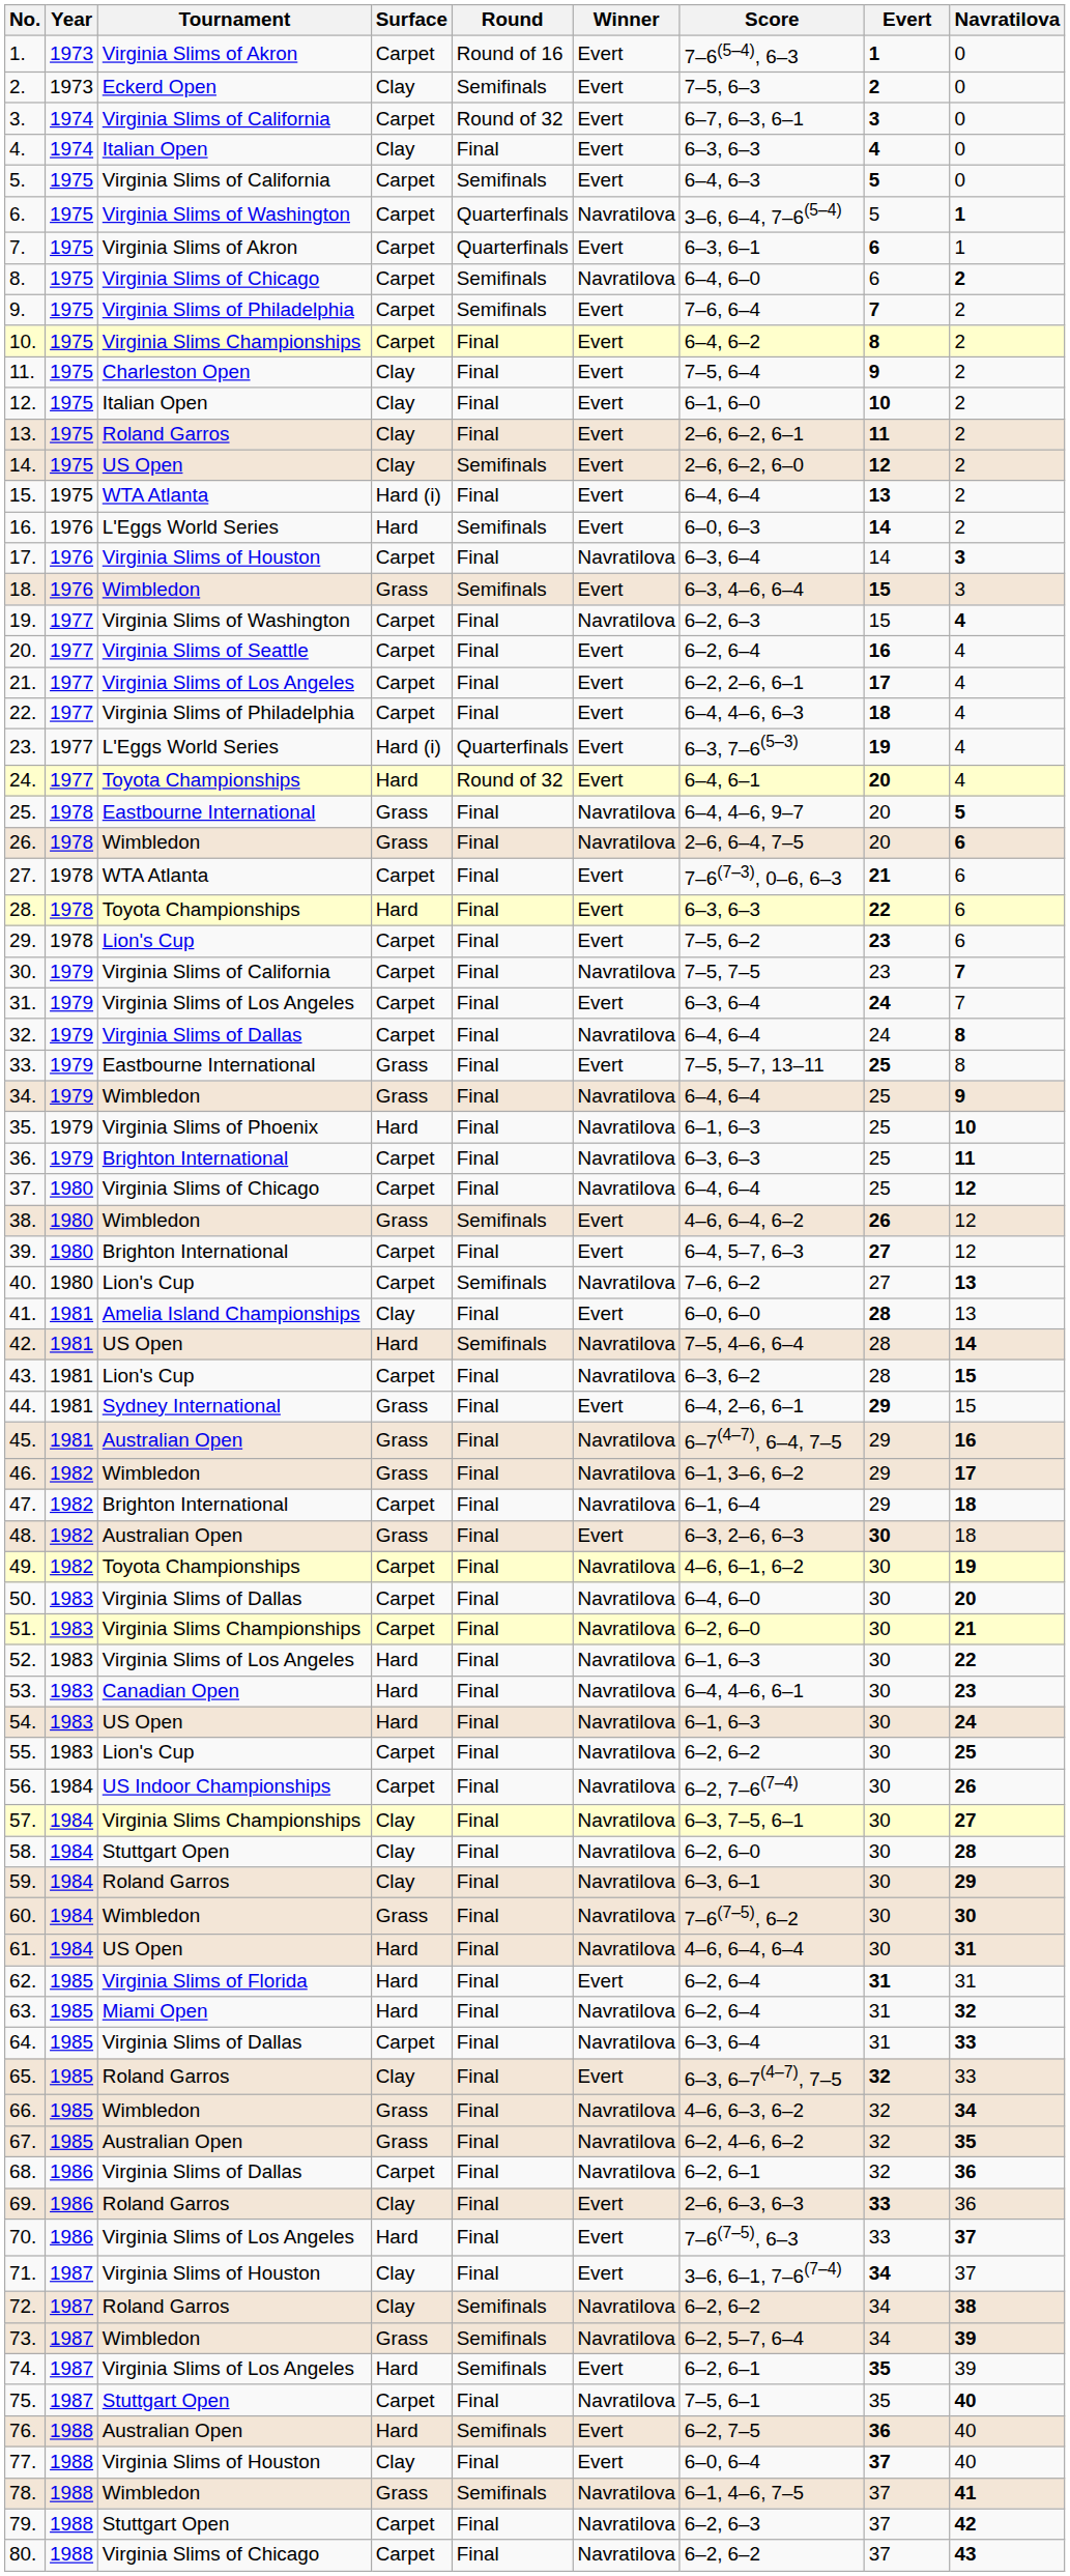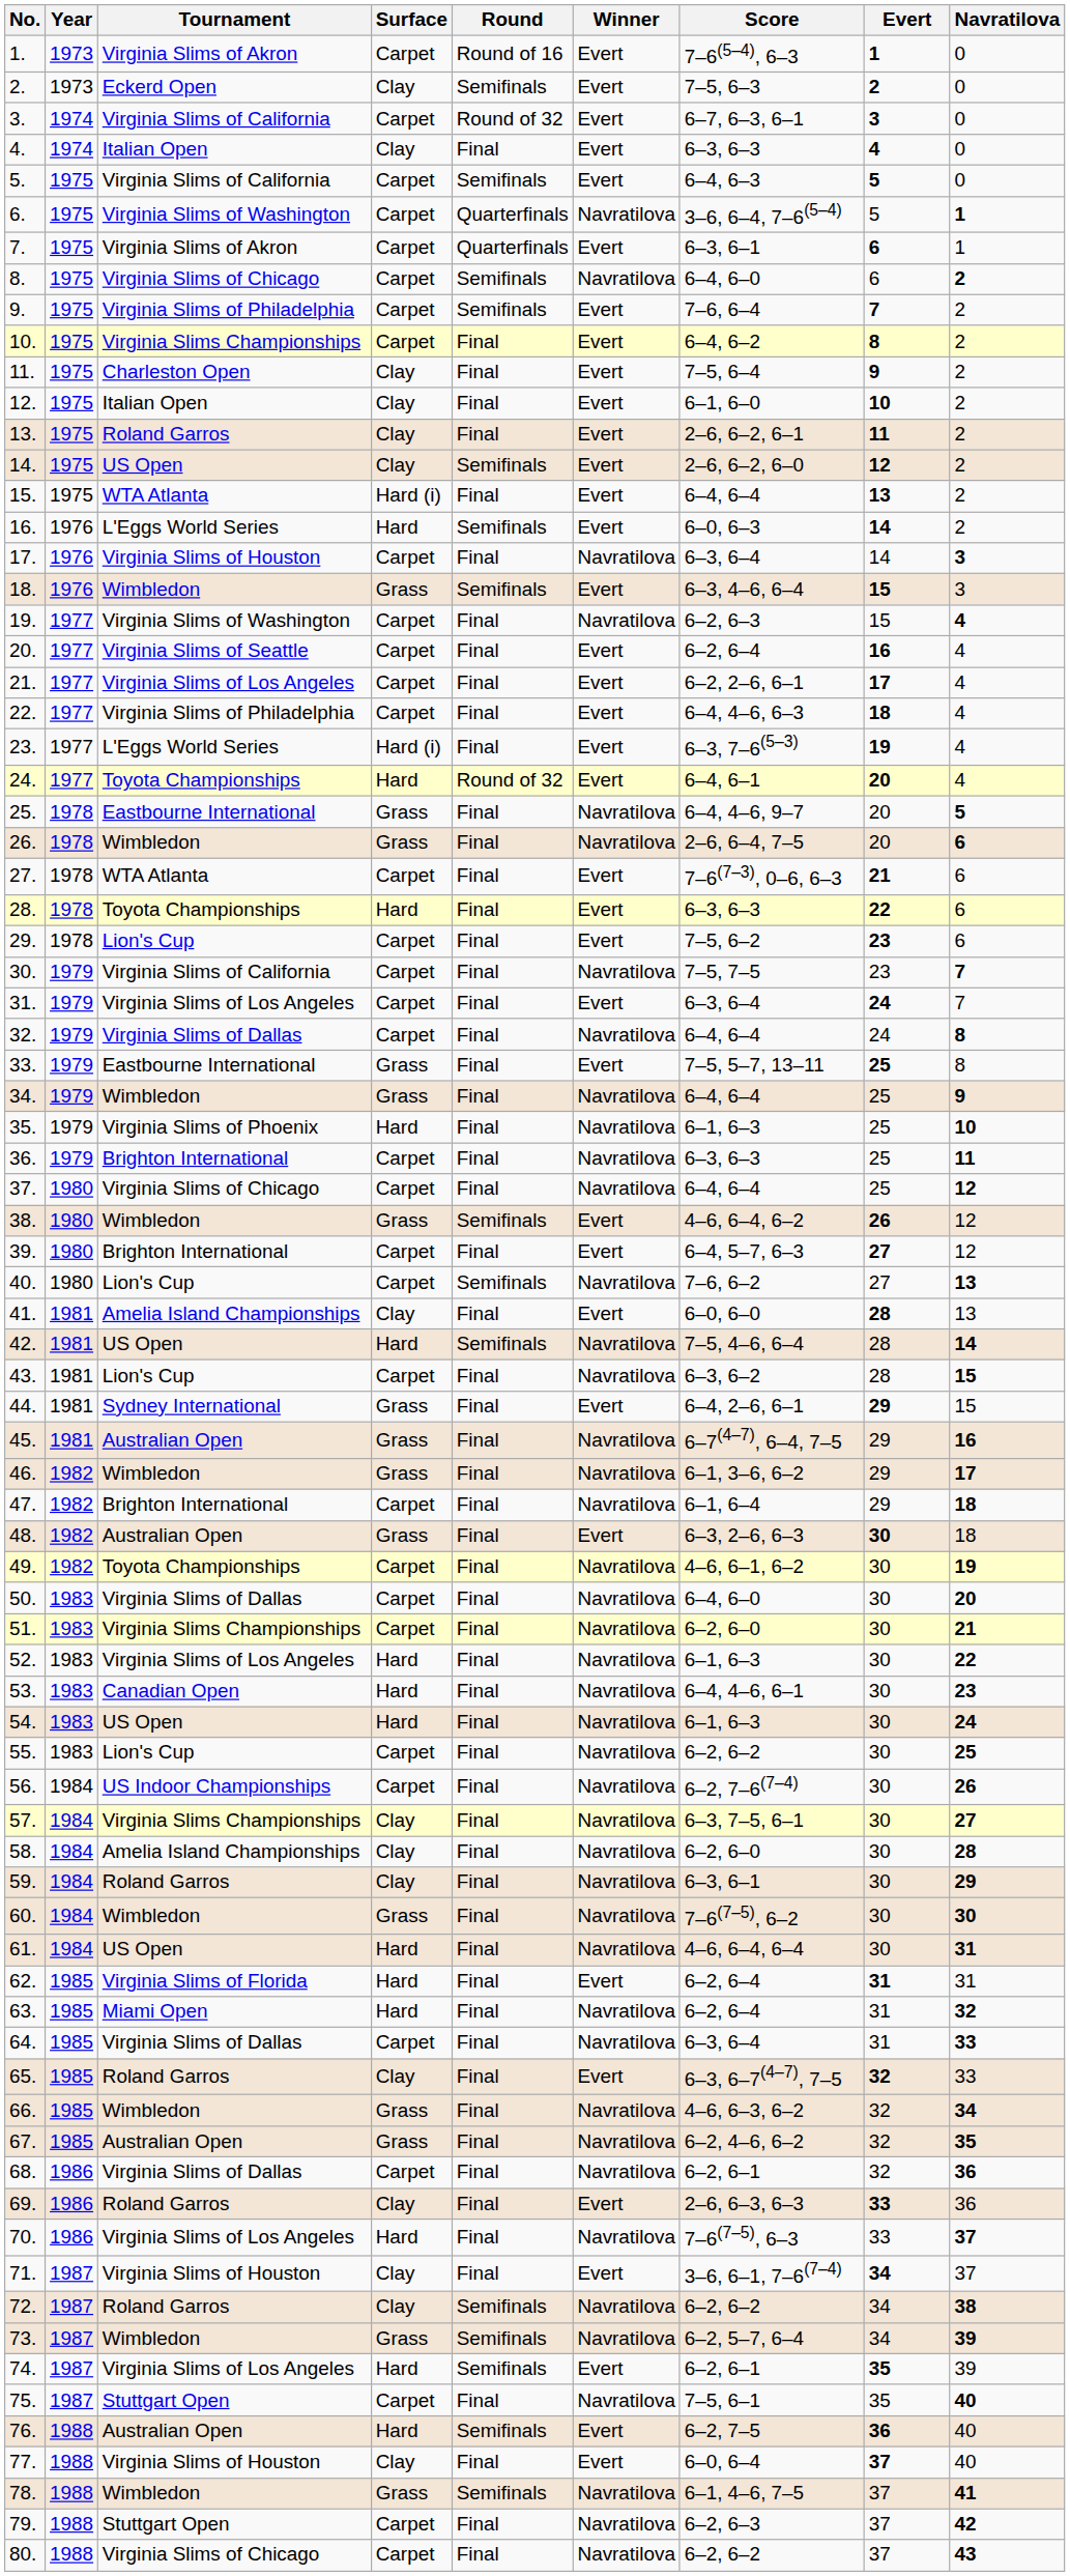23. | Round: Quarterfinals -> Final
58. | Tournament: Stuttgart Open -> Amelia Island Championships
70. | Winner: Evert -> Navratilova
